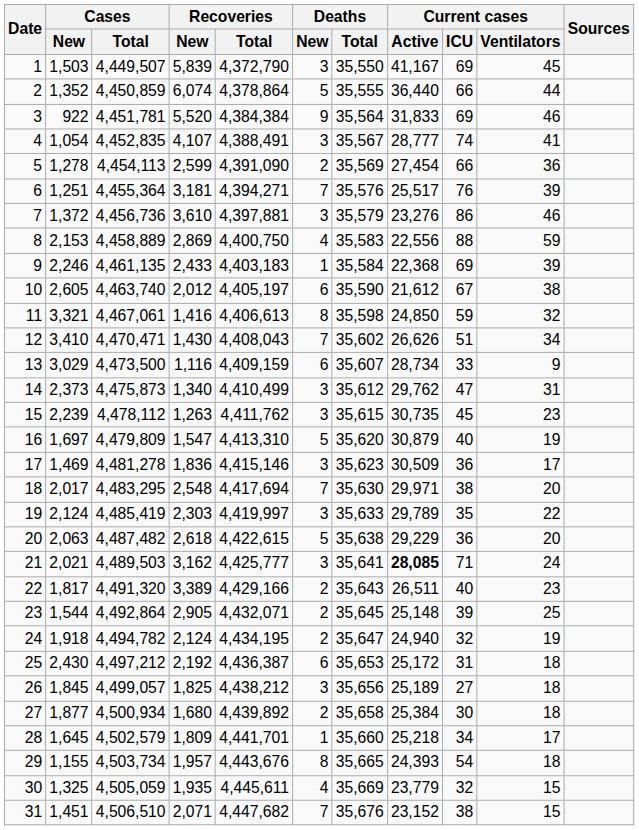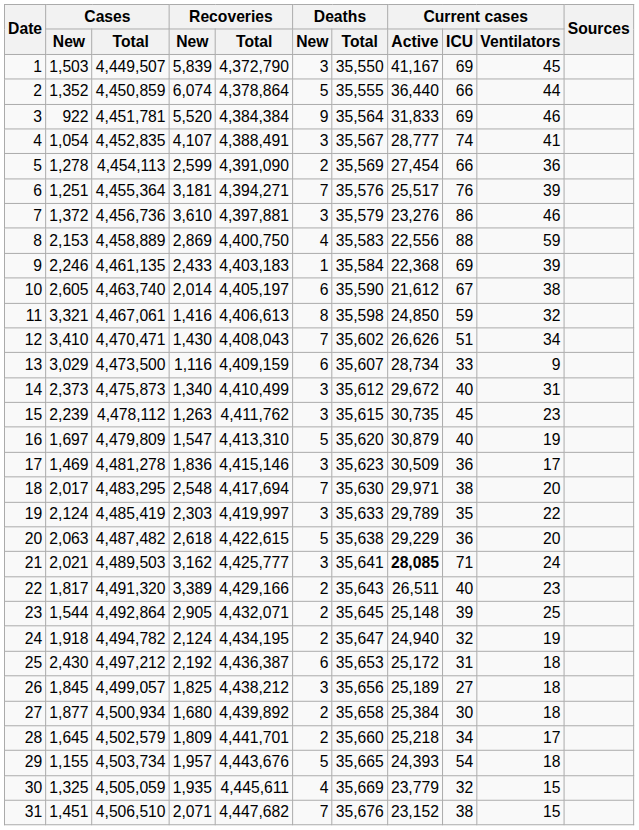10 | Recoveries / New: 2,012 -> 2,014
14 | Current cases / Active: 29,762 -> 29,672
14 | Current cases / ICU: 47 -> 40
28 | Deaths / New: 1 -> 2
29 | Deaths / New: 8 -> 5
